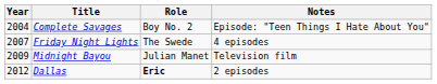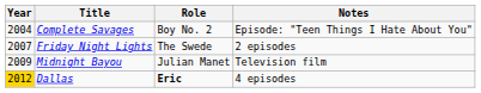Friday Night Lights | Notes: 4 episodes -> 2 episodes
Dallas | Year: no background -> gold background
Dallas | Notes: 2 episodes -> 4 episodes
